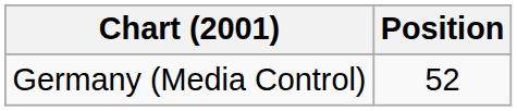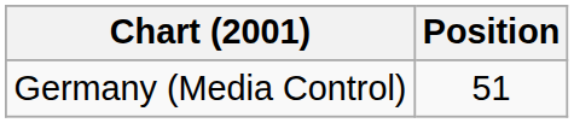Germany (Media Control) | Position: 52 -> 51
